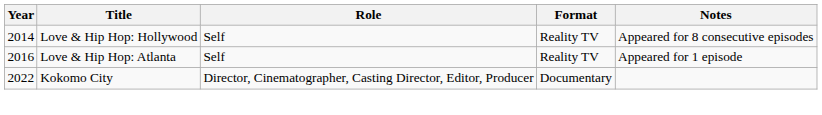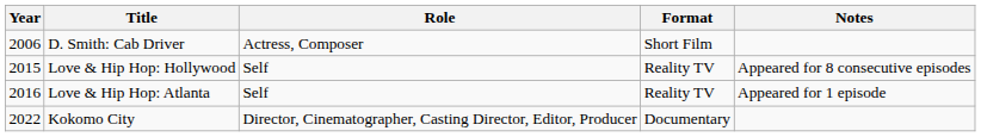+ row: 2006 | D. Smith: Cab Driver | Actress, Composer | Short Film
Love & Hip Hop: Hollywood | Year: 2014 -> 2015
